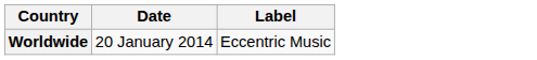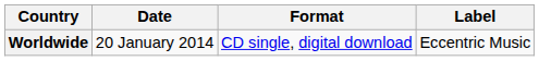+ column: Format | CD single, digital download
